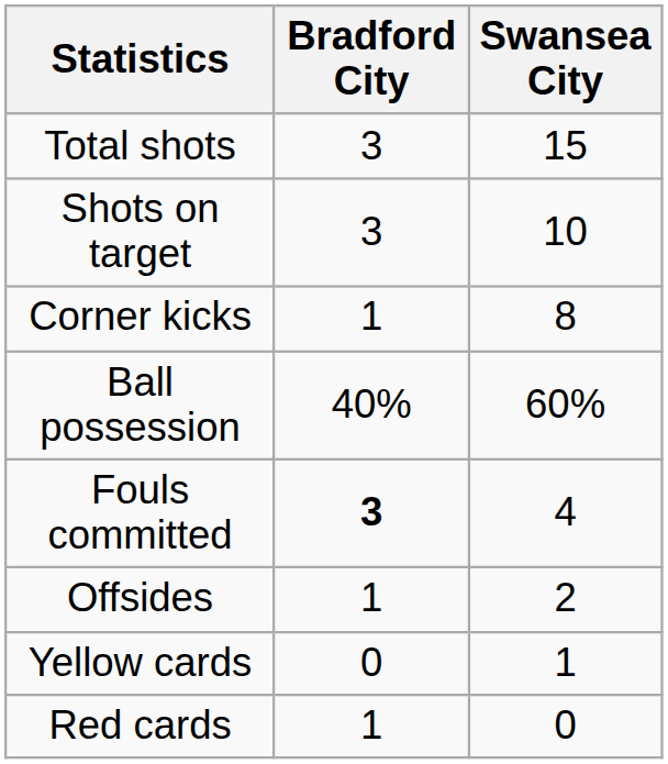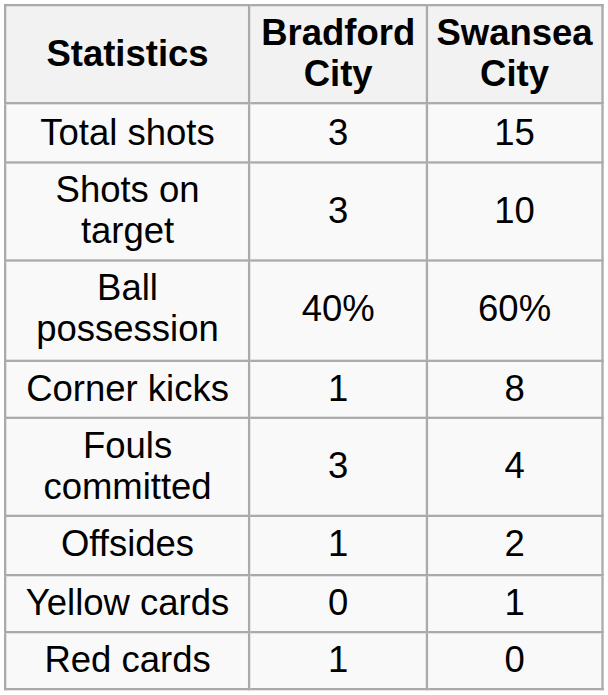rows swapped: Ball possession <-> Corner kicks
Fouls committed | Bradford City: bold -> normal
